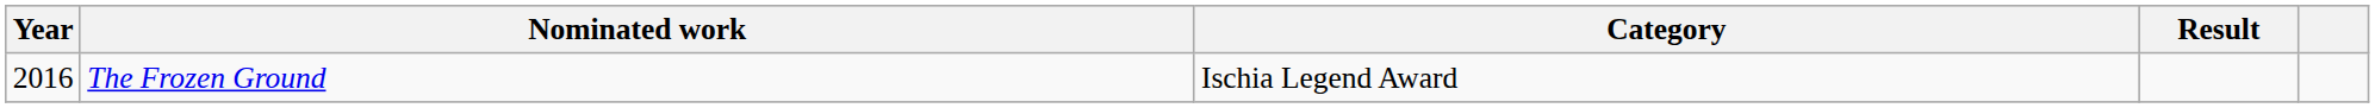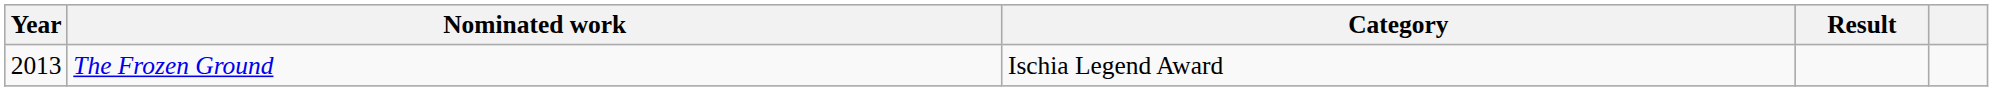The Frozen Ground | Year: 2016 -> 2013
